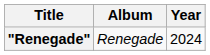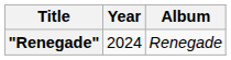columns swapped: Year <-> Album
